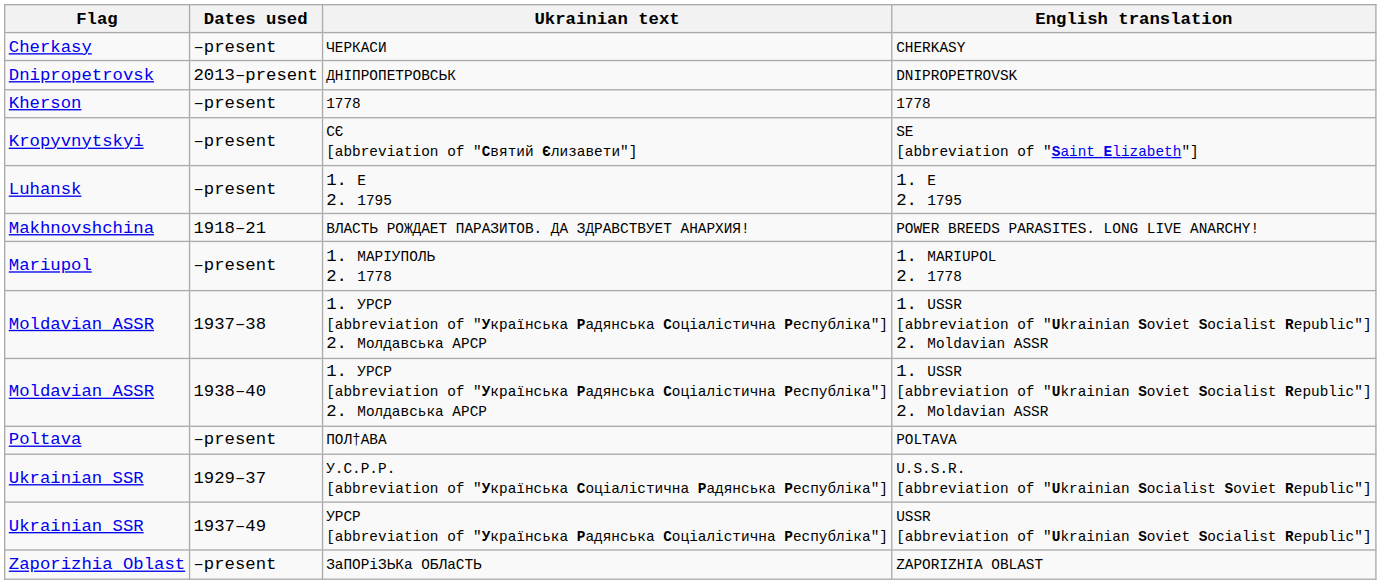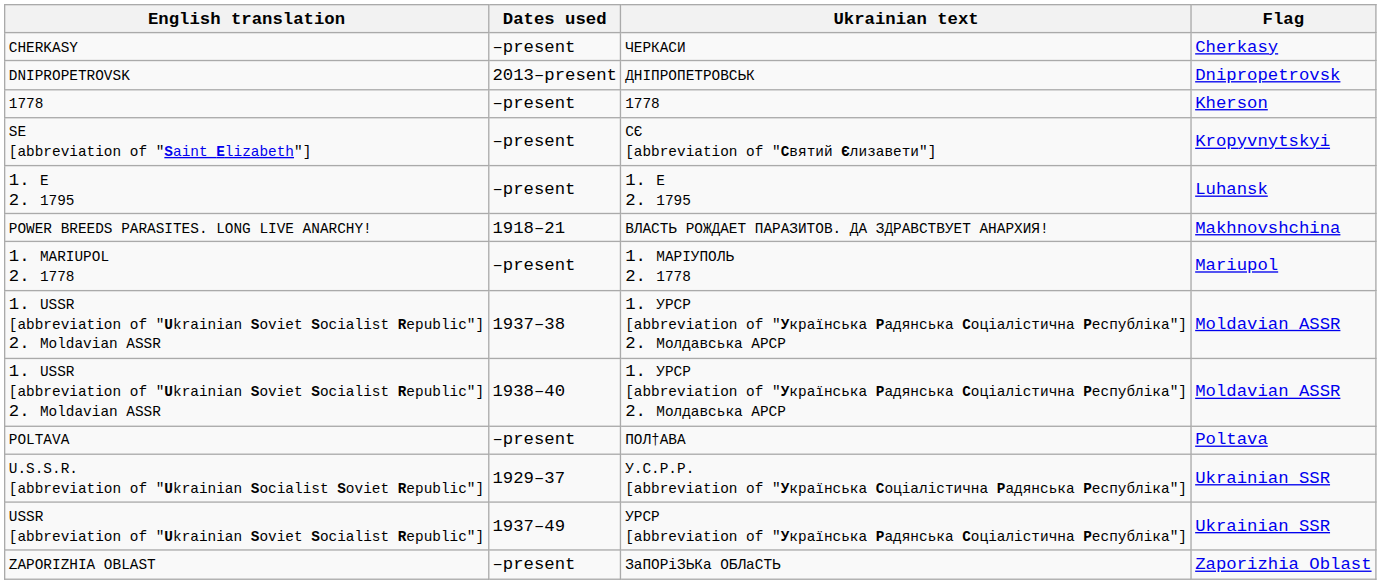columns swapped: Flag <-> English translation
